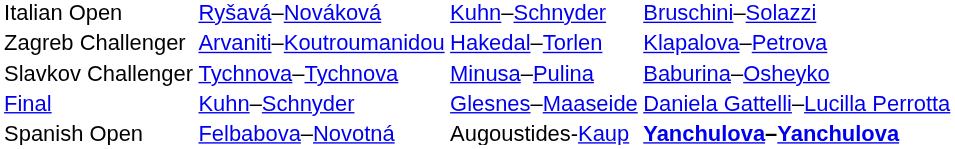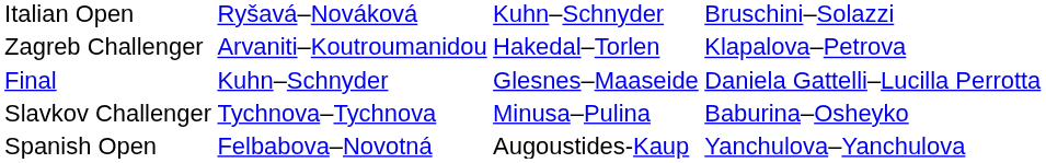rows swapped: Final <-> Slavkov Challenger
Spanish Open | column 4: bold -> normal
